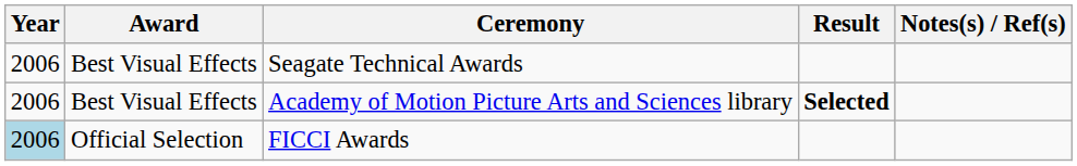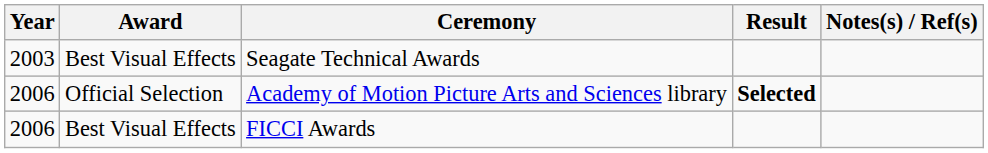Seagate Technical Awards | Year: 2006 -> 2003
Academy of Motion Picture Arts and Sciences library | Award: Best Visual Effects -> Official Selection
FICCI Awards | Year: lightblue background -> no background
FICCI Awards | Award: Official Selection -> Best Visual Effects
